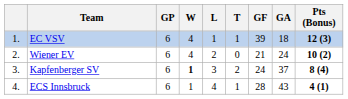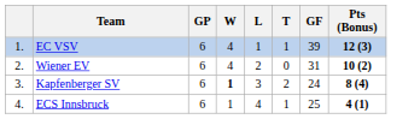- column: GA | 18 | 24 | 37 | 43
Wiener EV | GF: 21 -> 31
ECS Innsbruck | GF: 28 -> 25
